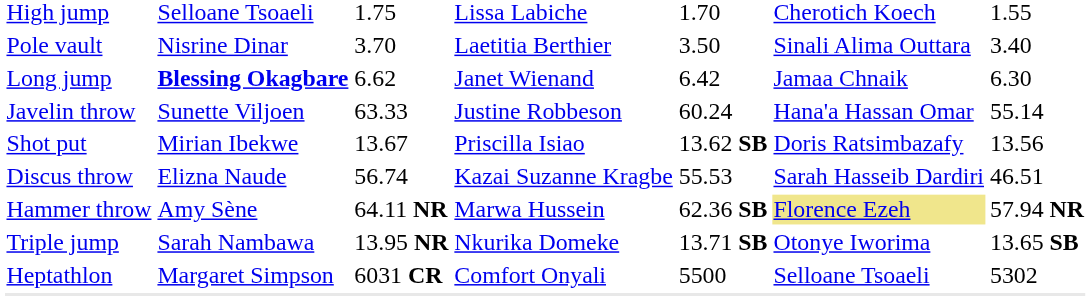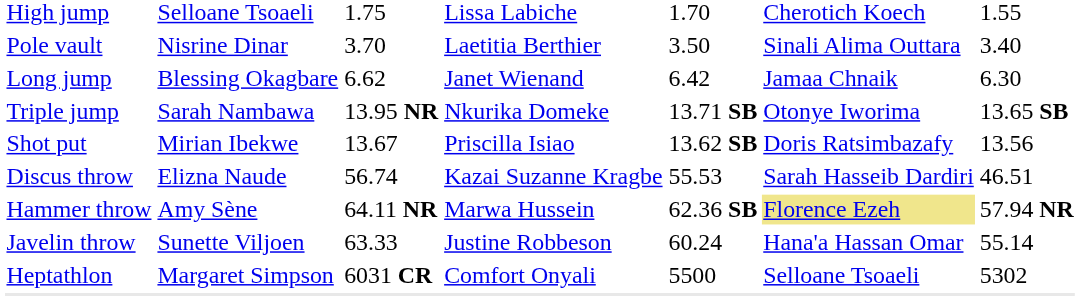Long jump | column 2: bold -> normal
rows swapped: Triple jump <-> Javelin throw
